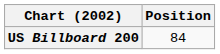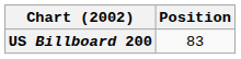US Billboard 200 | Position: 84 -> 83
